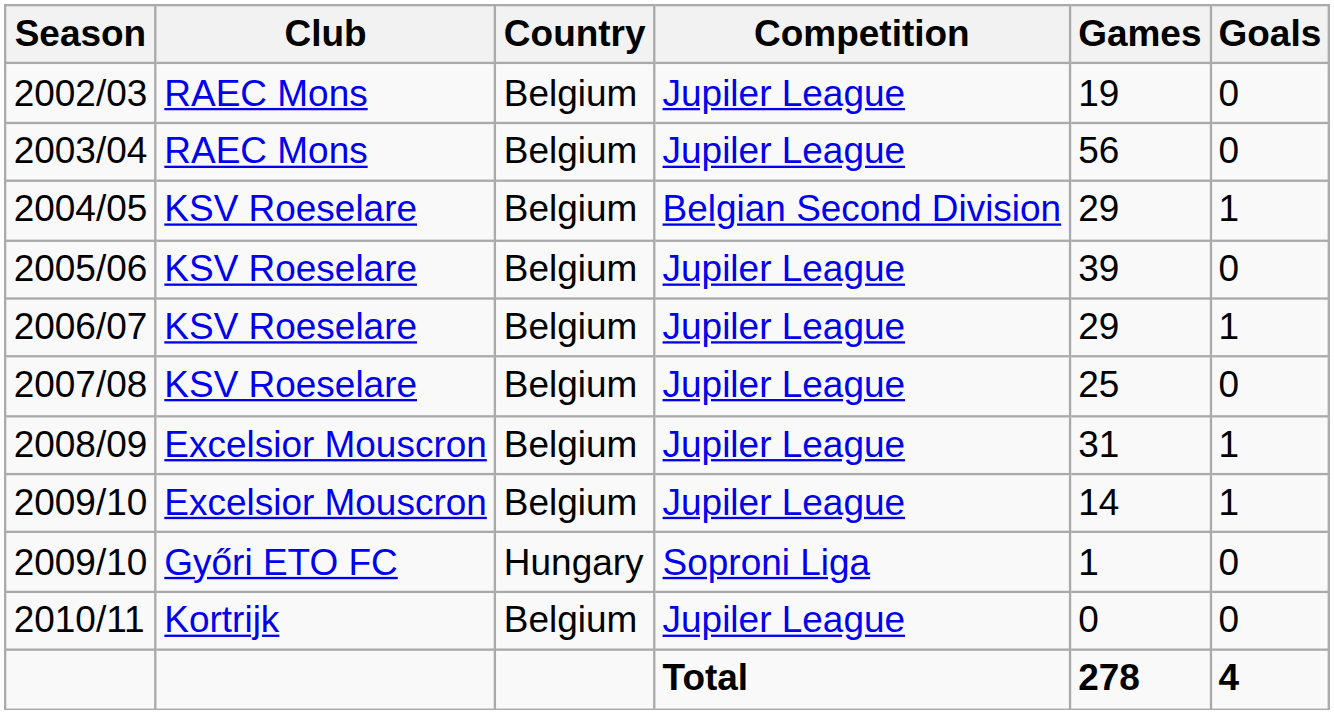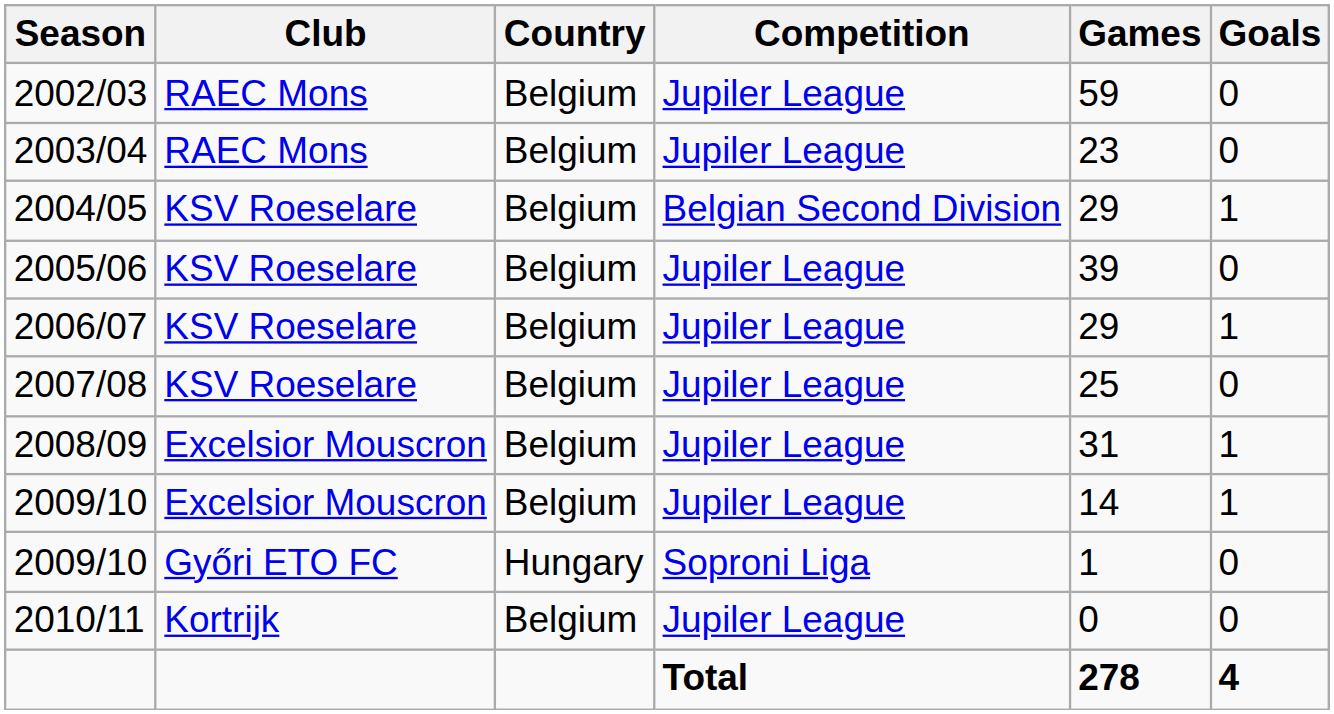2002/03 | Games: 19 -> 59
2003/04 | Games: 56 -> 23
